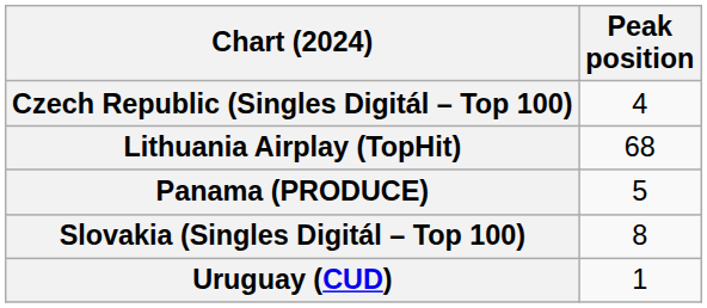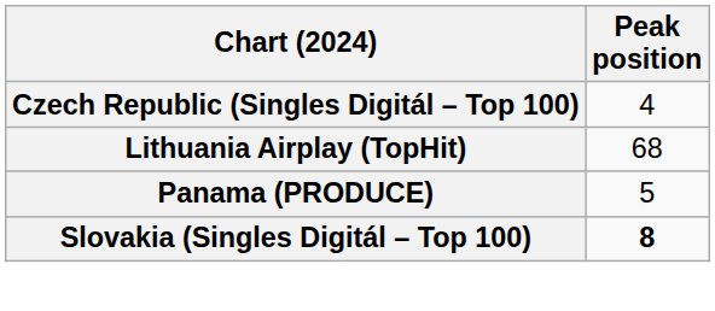Slovakia (Singles Digitál – Top 100) | Peak position: normal -> bold
- row: Uruguay (CUD) | 1
